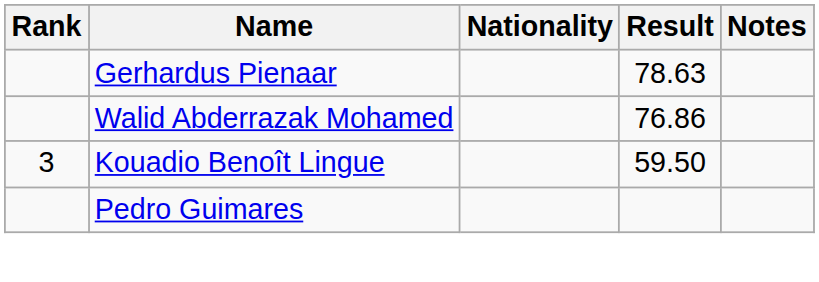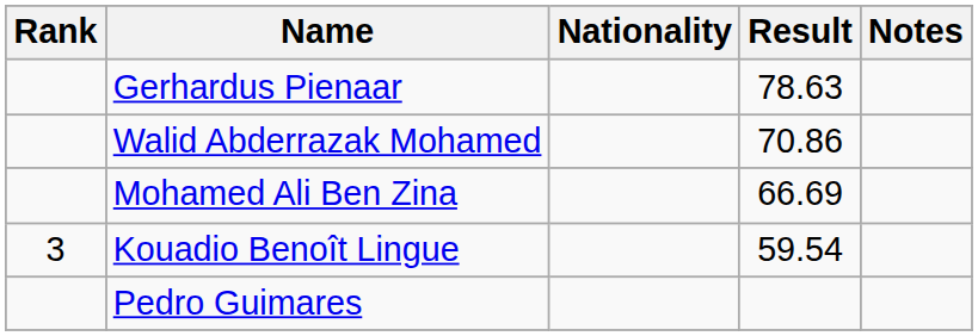Walid Abderrazak Mohamed | Result: 76.86 -> 70.86
+ row: Mohamed Ali Ben Zina | 66.69
Kouadio Benoît Lingue | Result: 59.50 -> 59.54
